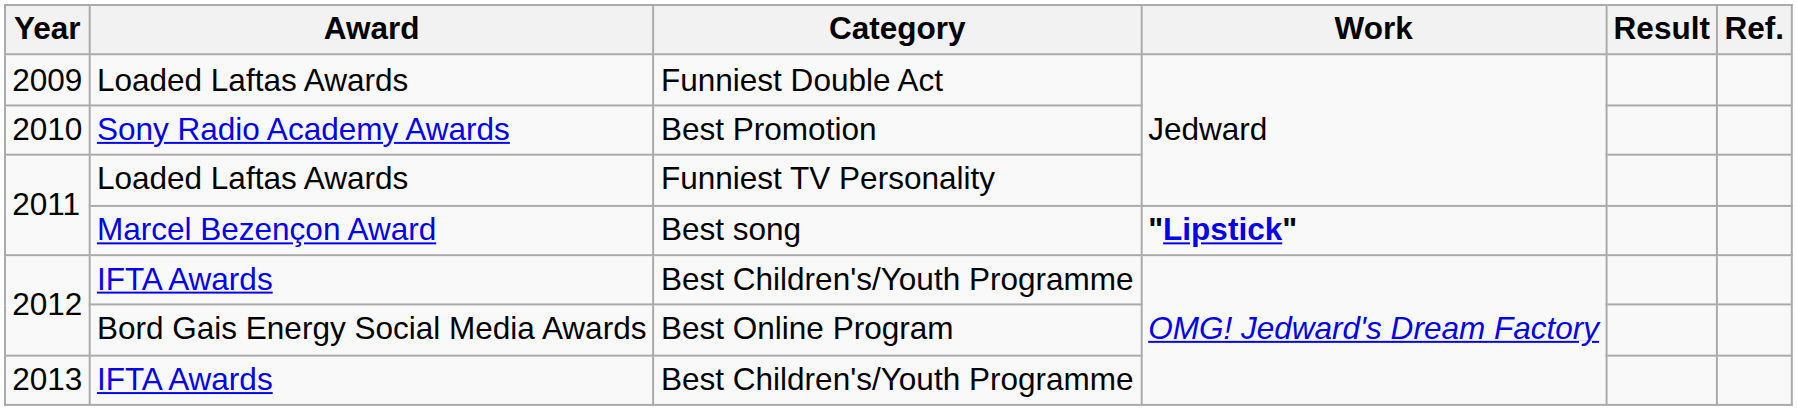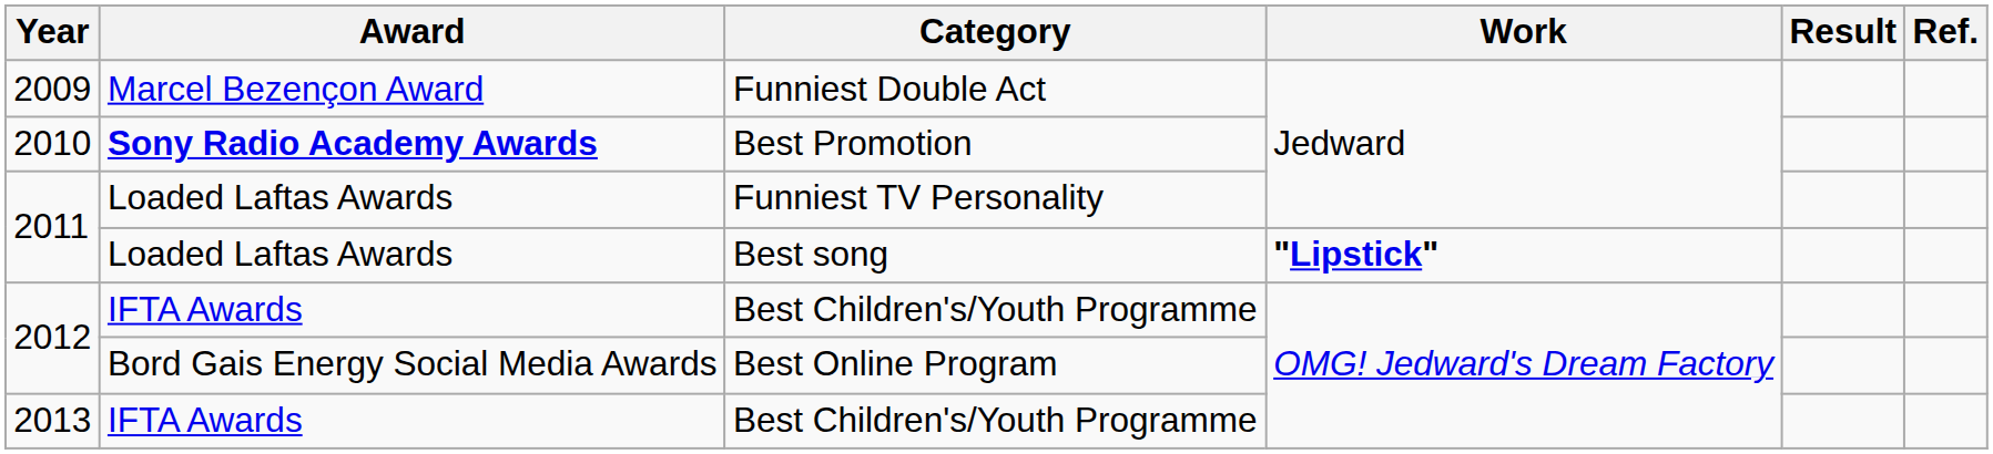Funniest Double Act | Award: Loaded Laftas Awards -> Marcel Bezençon Award
Best Promotion | Award: normal -> bold
Best song | Award: Marcel Bezençon Award -> Loaded Laftas Awards
